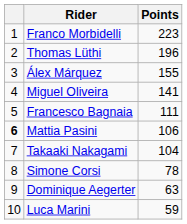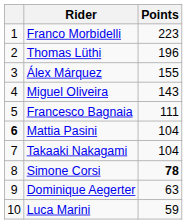Miguel Oliveira | Points: 141 -> 143
Mattia Pasini | Points: 106 -> 104
Simone Corsi | Points: normal -> bold
